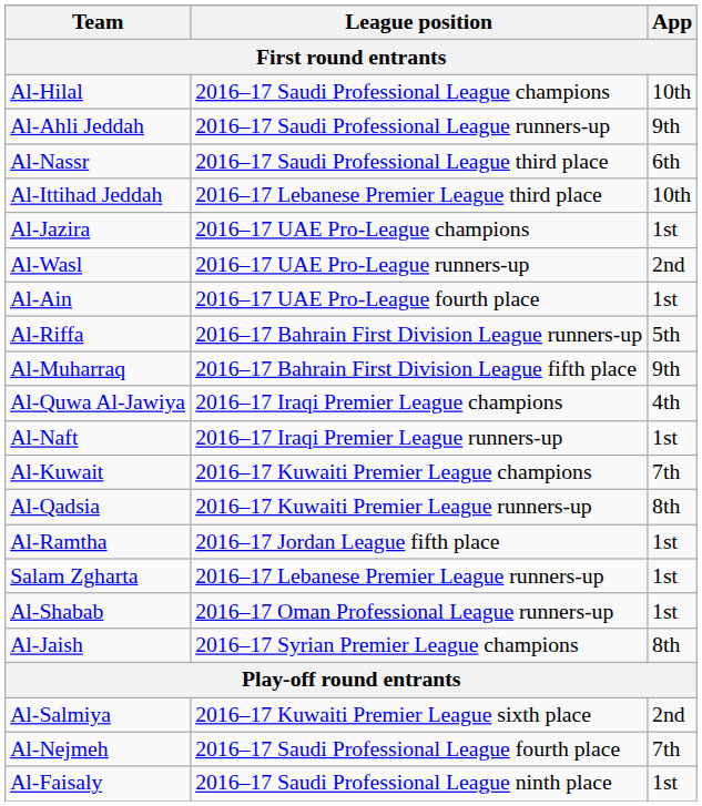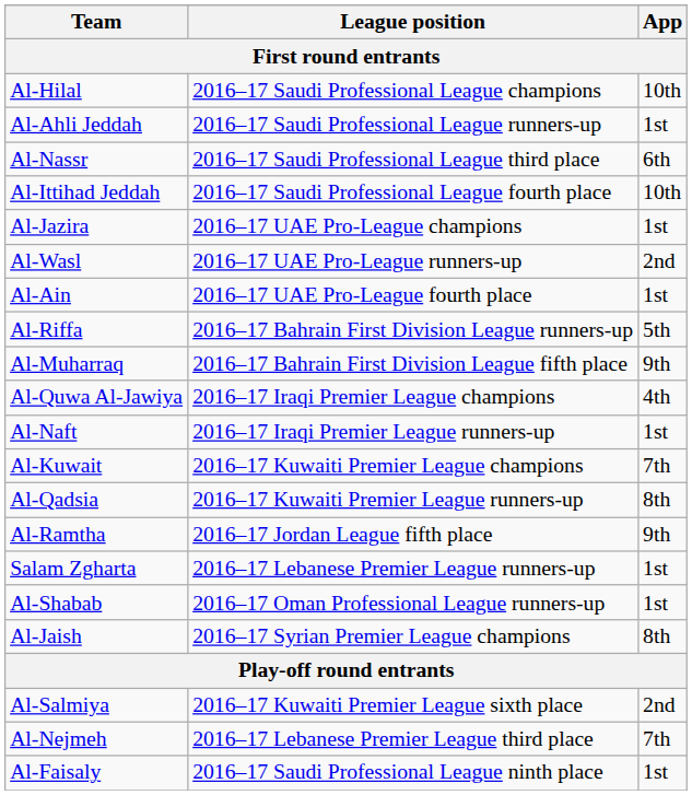Al-Ahli Jeddah | App: 9th -> 1st
Al-Ittihad Jeddah | League position: 2016–17 Lebanese Premier League third place -> 2016–17 Saudi Professional League fourth place
Al-Ramtha | App: 1st -> 9th
Al-Nejmeh | League position: 2016–17 Saudi Professional League fourth place -> 2016–17 Lebanese Premier League third place
